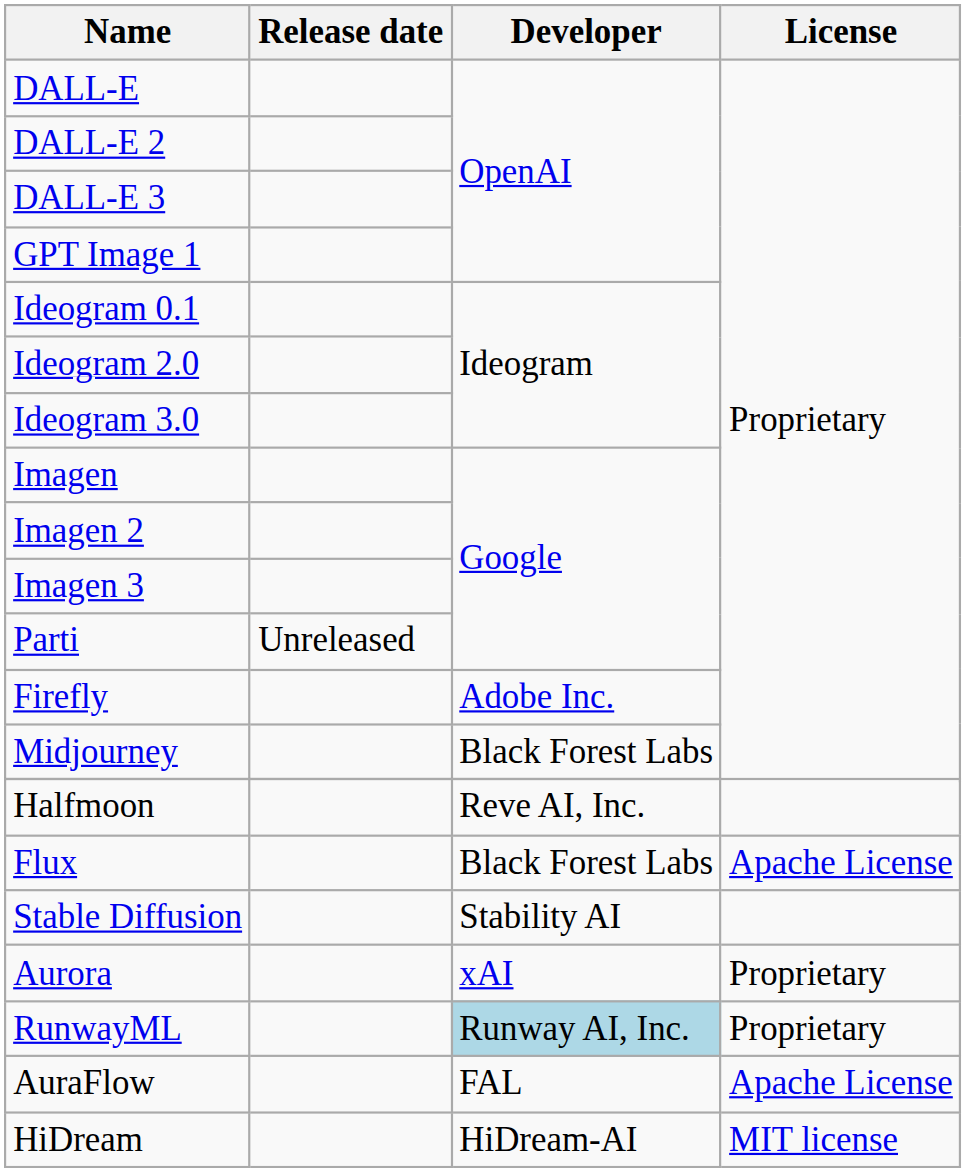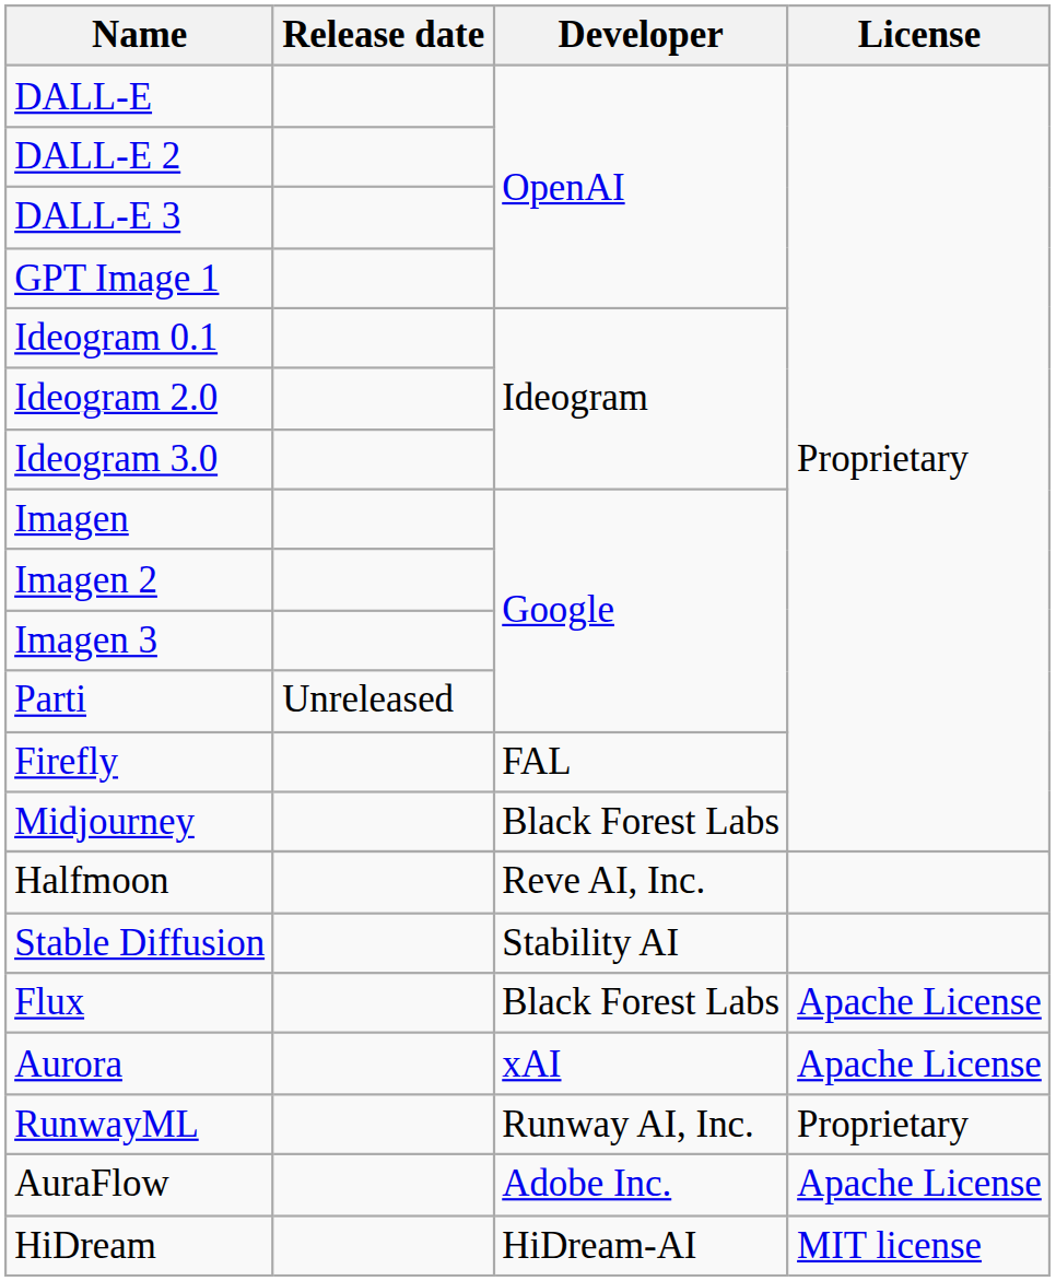Firefly | Developer: Adobe Inc. -> FAL
rows swapped: Stable Diffusion <-> Flux
Aurora | License: Proprietary -> Apache License
RunwayML | Developer: lightblue background -> no background
AuraFlow | Developer: FAL -> Adobe Inc.
